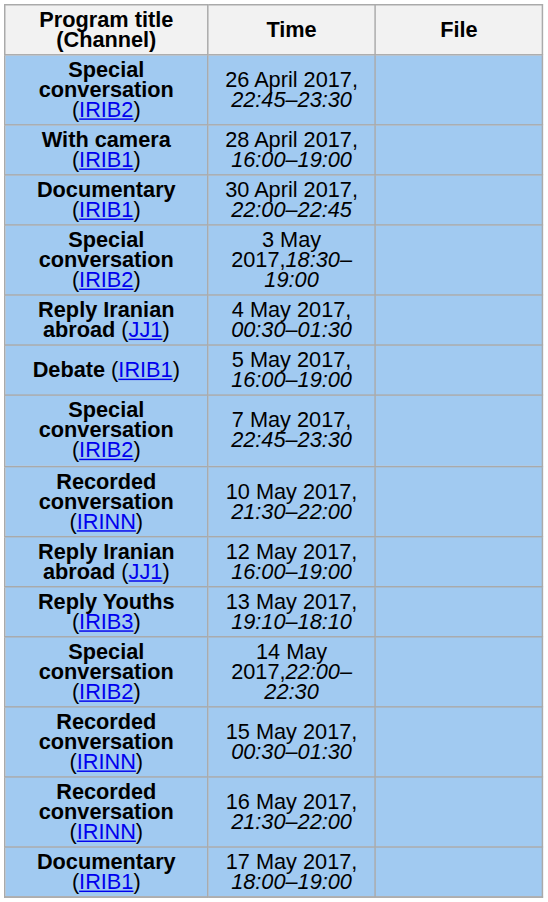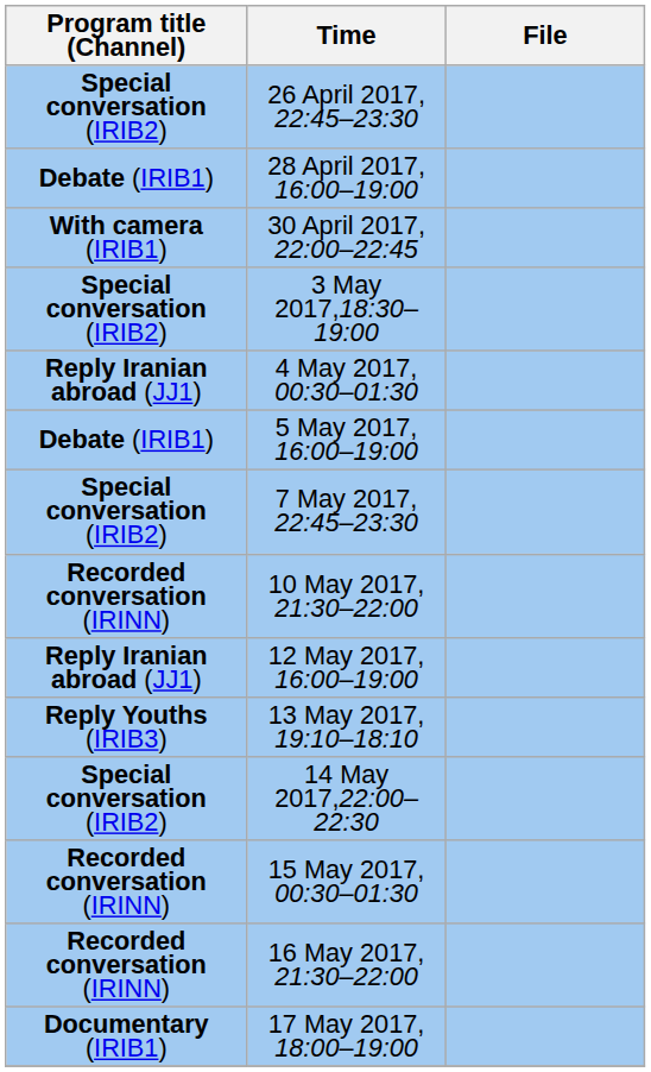28 April 2017, 16:00–19:00 | Program title (Channel): With camera (IRIB1) -> Debate (IRIB1)
30 April 2017, 22:00–22:45 | Program title (Channel): Documentary (IRIB1) -> With camera (IRIB1)
